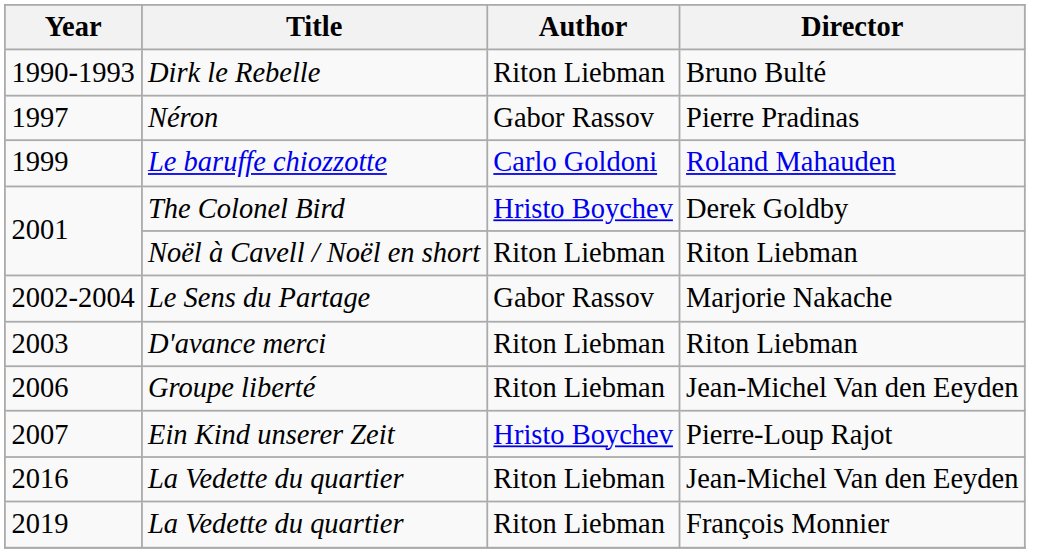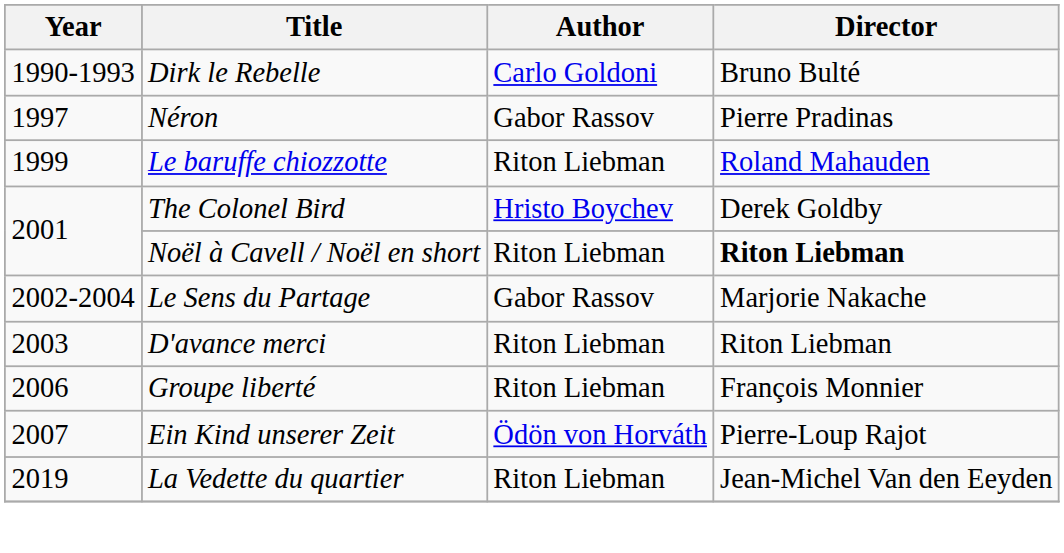Dirk le Rebelle | Author: Riton Liebman -> Carlo Goldoni
Le baruffe chiozzotte | Author: Carlo Goldoni -> Riton Liebman
Noël à Cavell / Noël en short | Director: normal -> bold
Groupe liberté | Director: Jean-Michel Van den Eeyden -> François Monnier
Ein Kind unserer Zeit | Author: Hristo Boychev -> Ödön von Horváth
- row: 2016 | La Vedette du quartier | Riton Liebman | Jean-Michel Van den Eeyden
2019 / La Vedette du quartier | Director: François Monnier -> Jean-Michel Van den Eeyden
